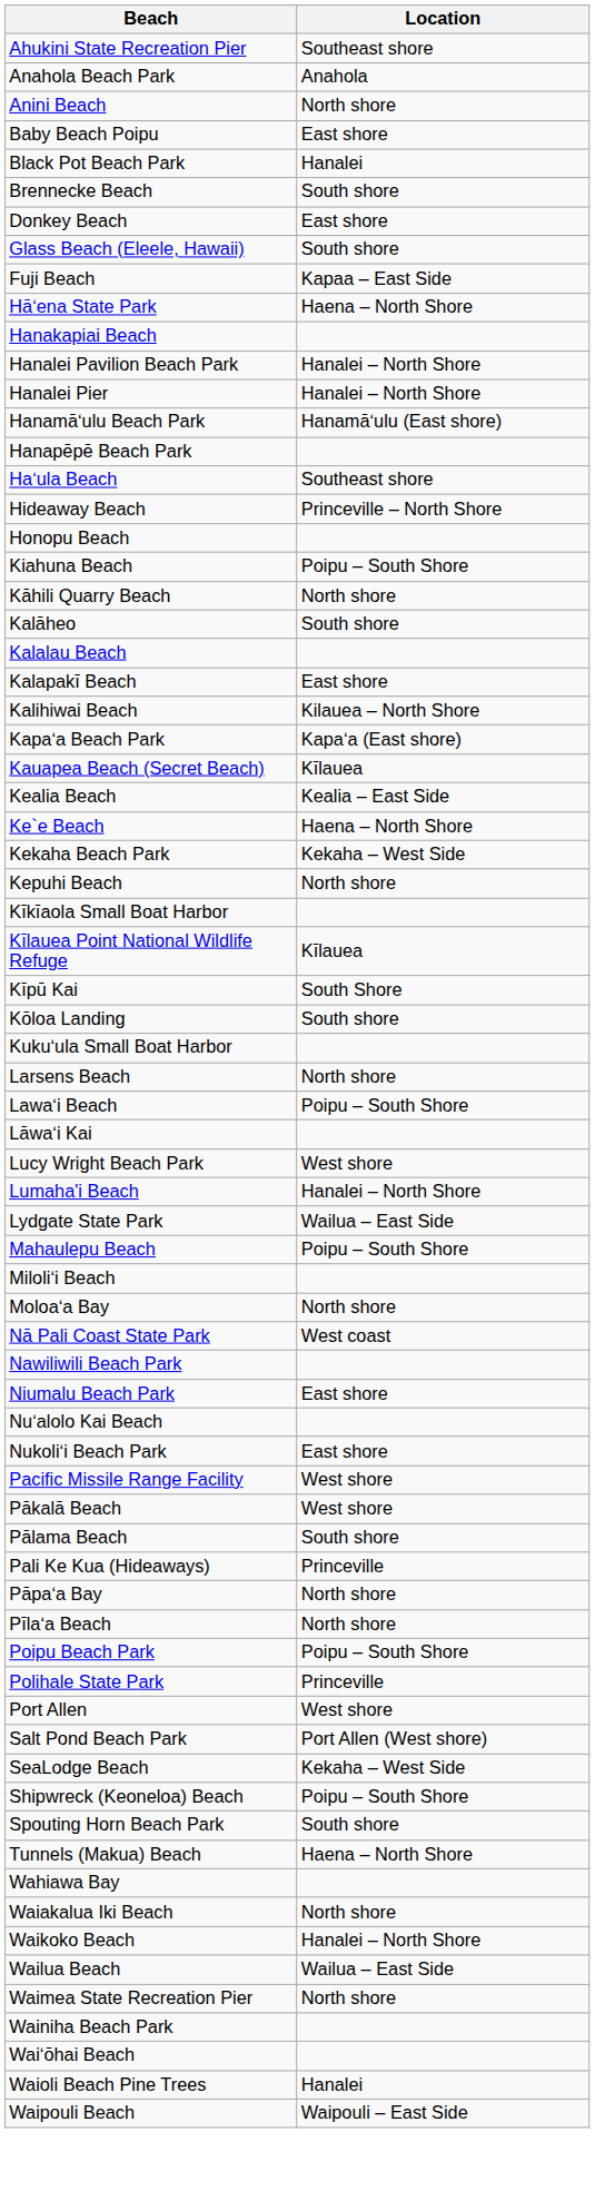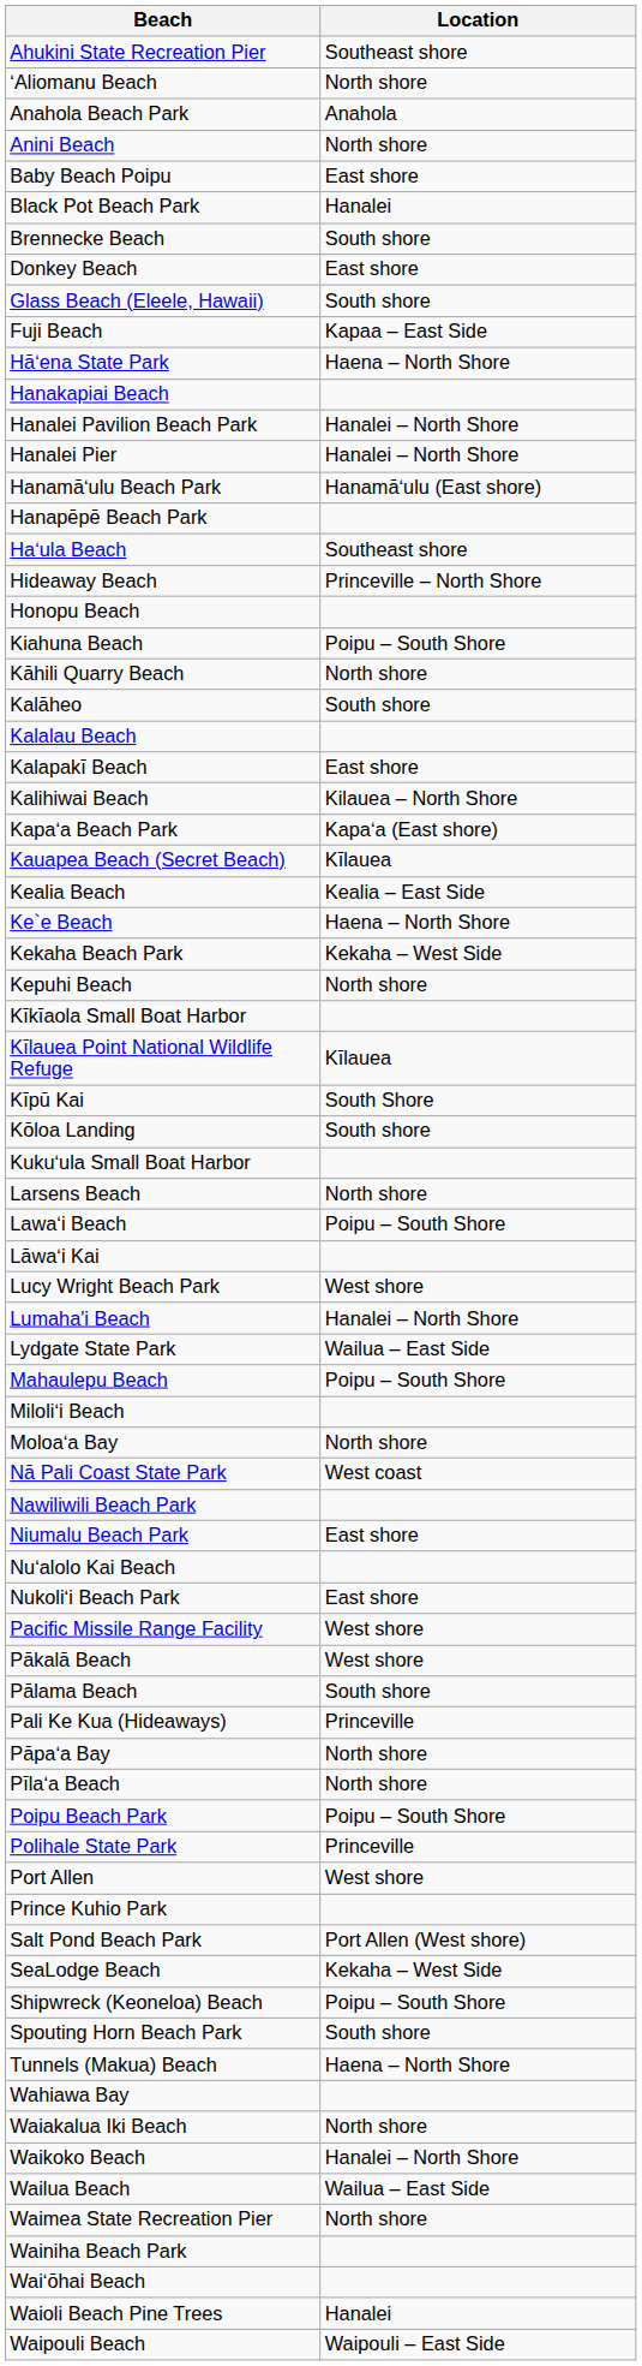+ row: ʻAliomanu Beach | North shore
+ row: Prince Kuhio Park
